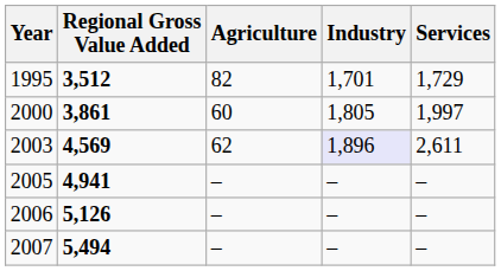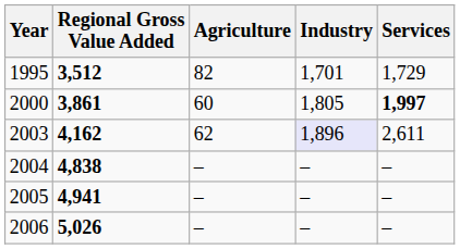2000 | Services: normal -> bold
2003 | Regional Gross Value Added: 4,569 -> 4,162
+ row: 2004 | 4,838 | – | – | –
2006 | Regional Gross Value Added: 5,126 -> 5,026
- row: 2007 | 5,494 | – | – | –
